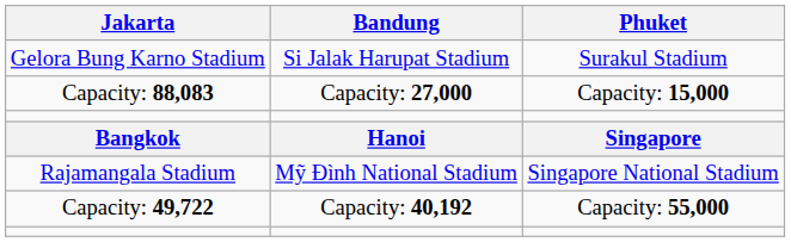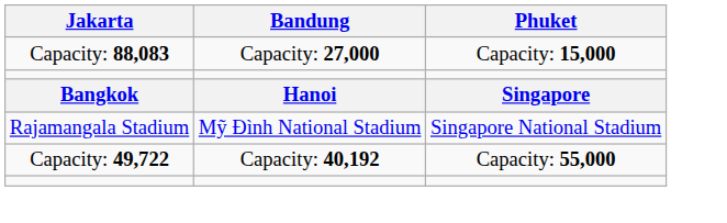- row: Gelora Bung Karno Stadium | Si Jalak Harupat Stadium | Surakul Stadium
